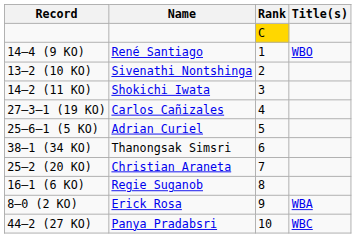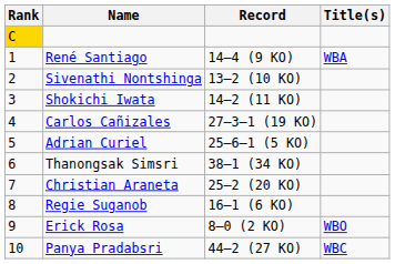columns swapped: Rank <-> Record
René Santiago | Title(s): WBO -> WBA
Erick Rosa | Title(s): WBA -> WBO
